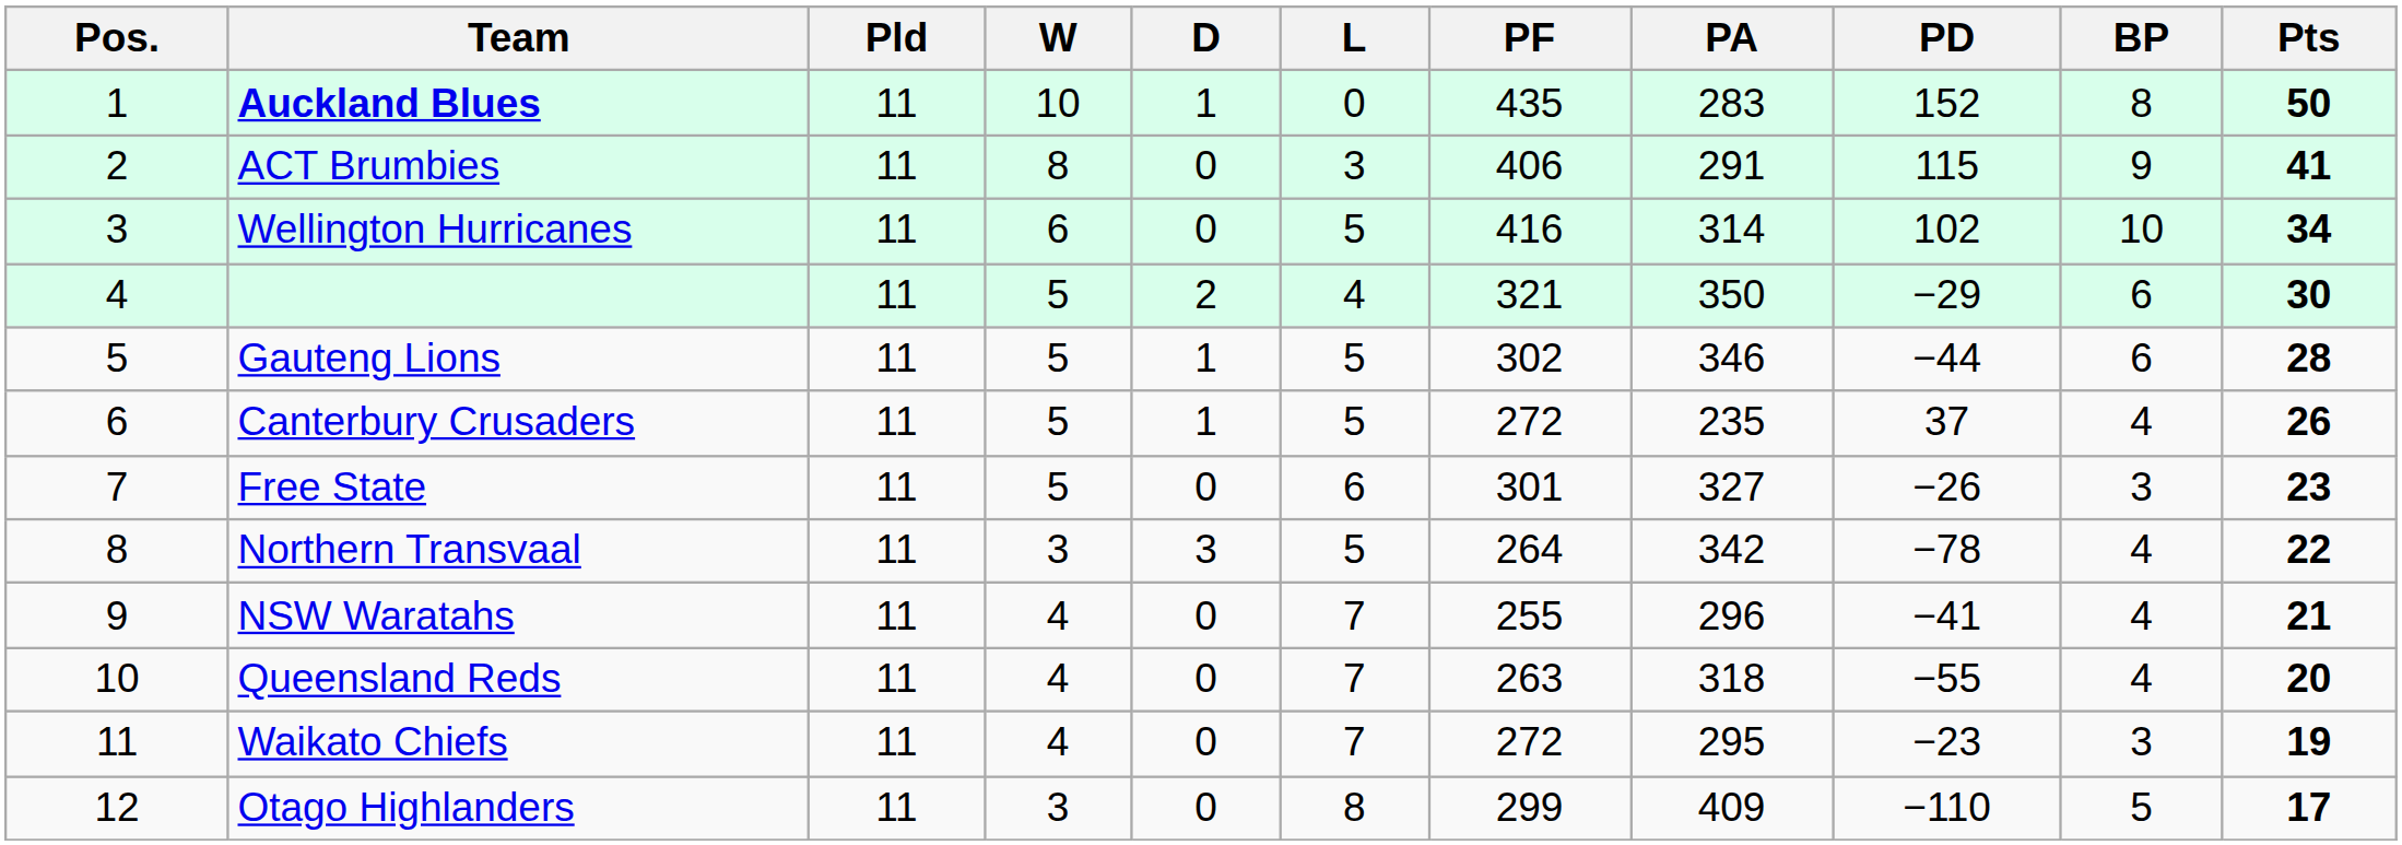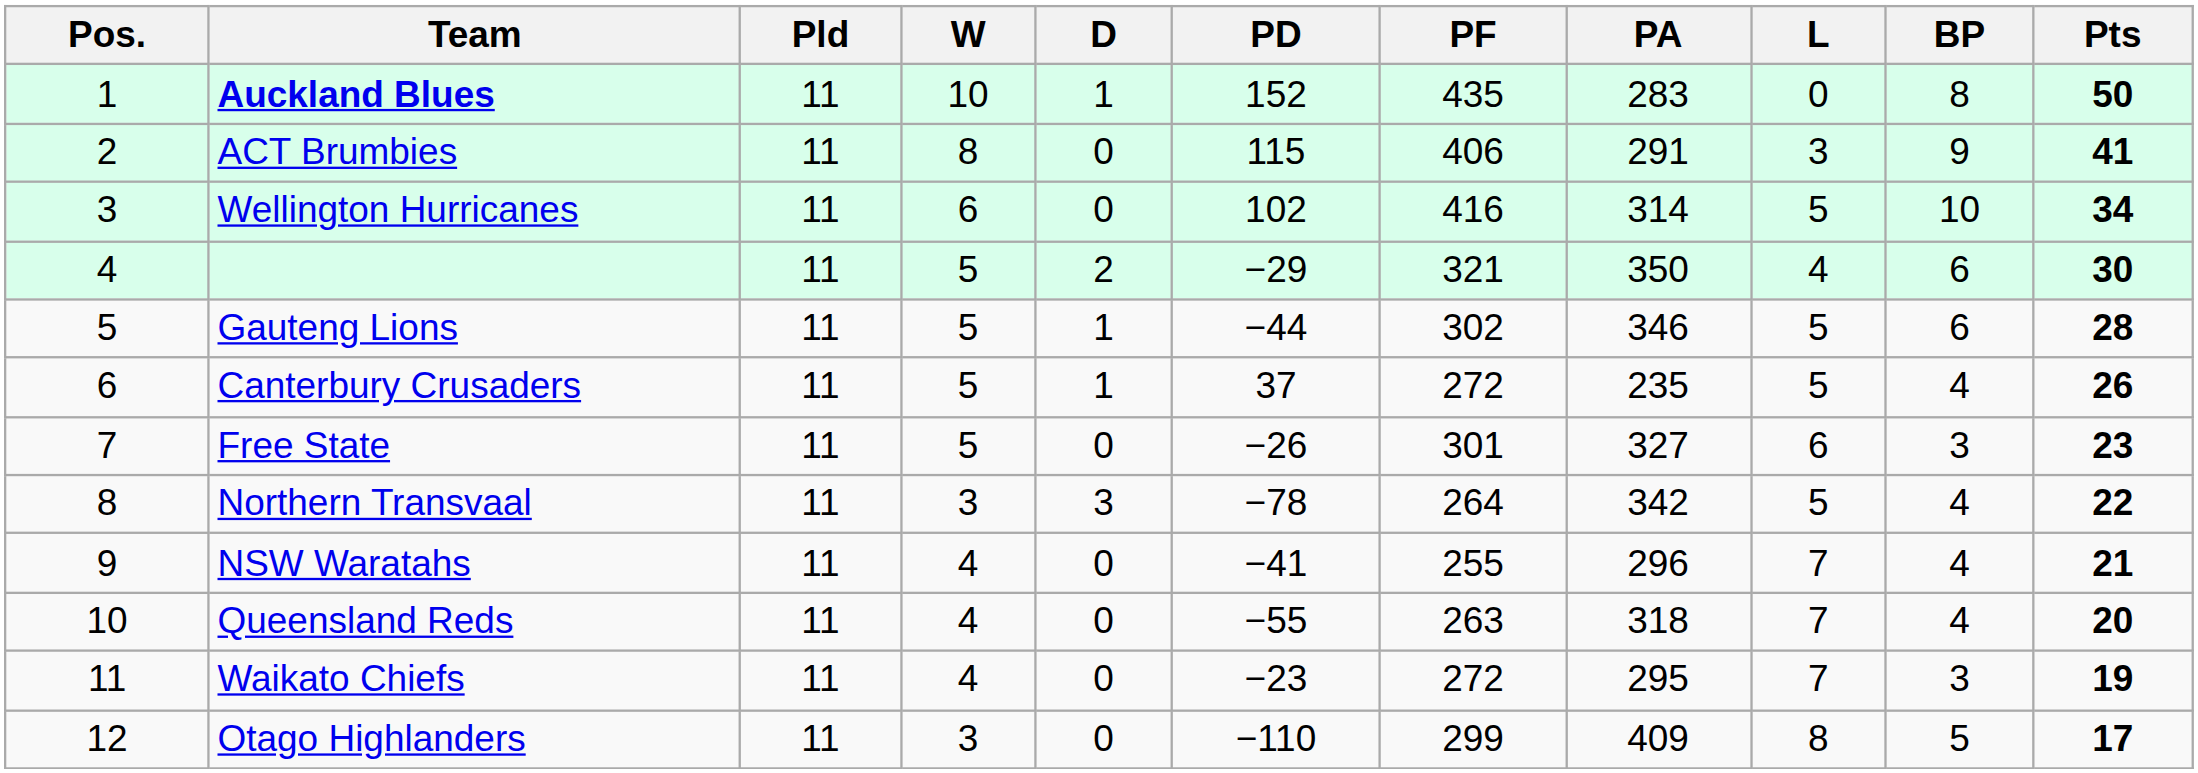columns swapped: L <-> PD
